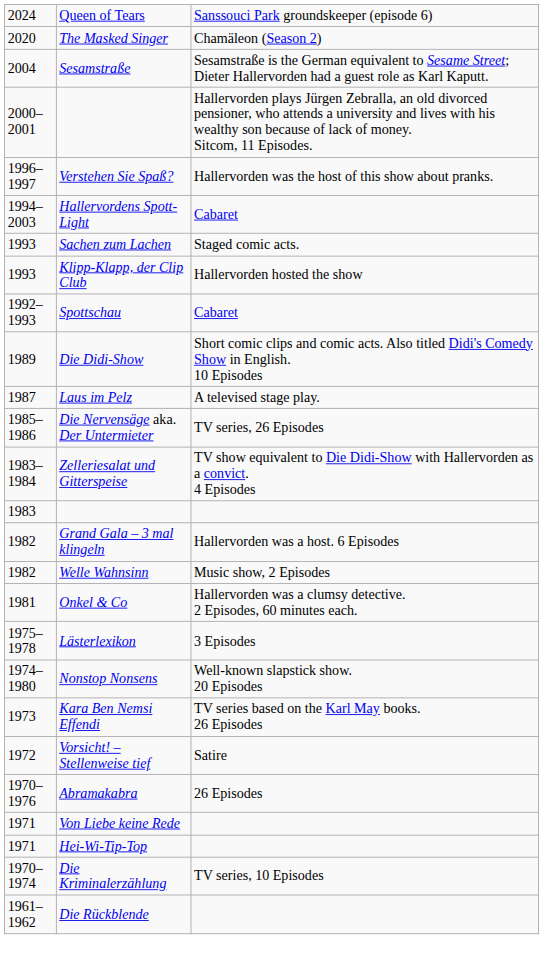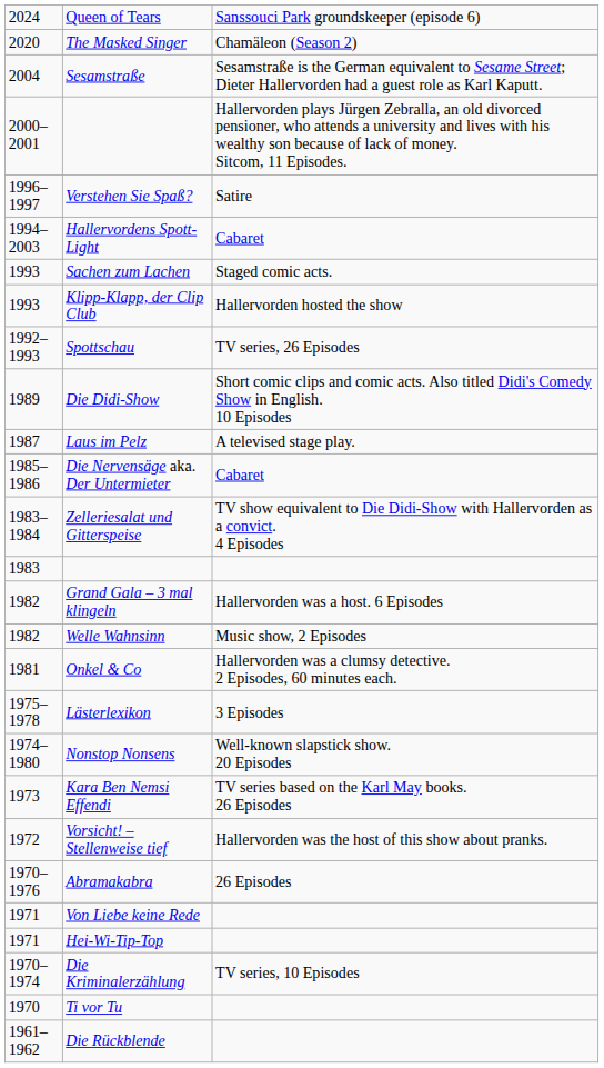Verstehen Sie Spaß? | column 3: Hallervorden was the host of this show about pranks. -> Satire
Spottschau | column 3: Cabaret -> TV series, 26 Episodes
Die Nervensäge aka. Der Untermieter | column 3: TV series, 26 Episodes -> Cabaret
Vorsicht! – Stellenweise tief | column 3: Satire -> Hallervorden was the host of this show about pranks.
+ row: 1970 | Ti vor Tu
